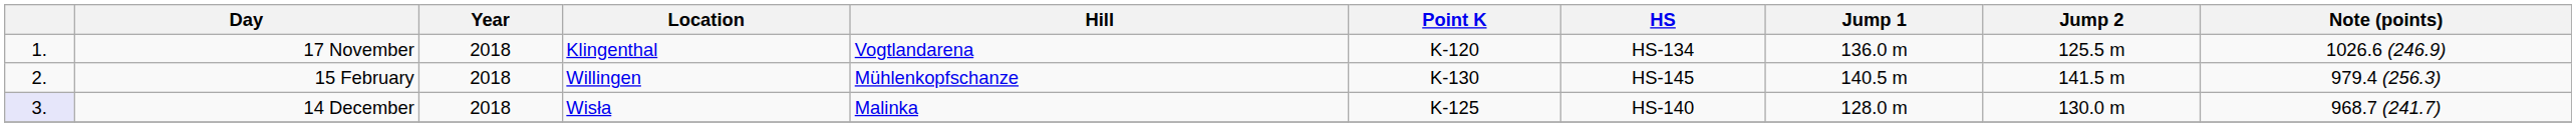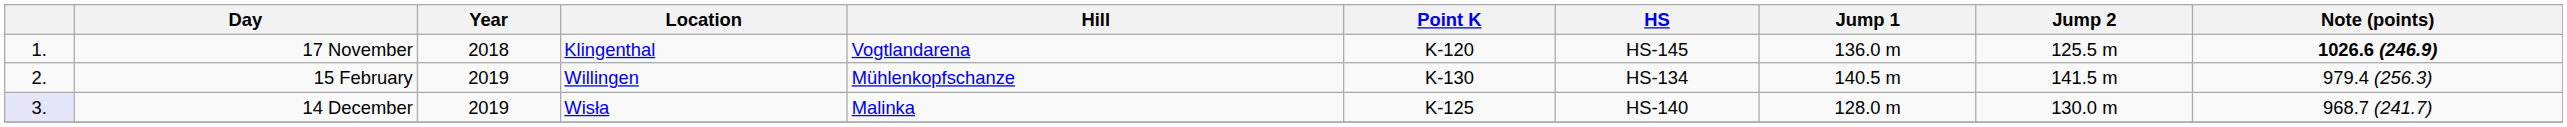17 November | HS: HS-134 -> HS-145
17 November | Note (points): normal -> bold
15 February | Year: 2018 -> 2019
15 February | HS: HS-145 -> HS-134
14 December | Year: 2018 -> 2019
